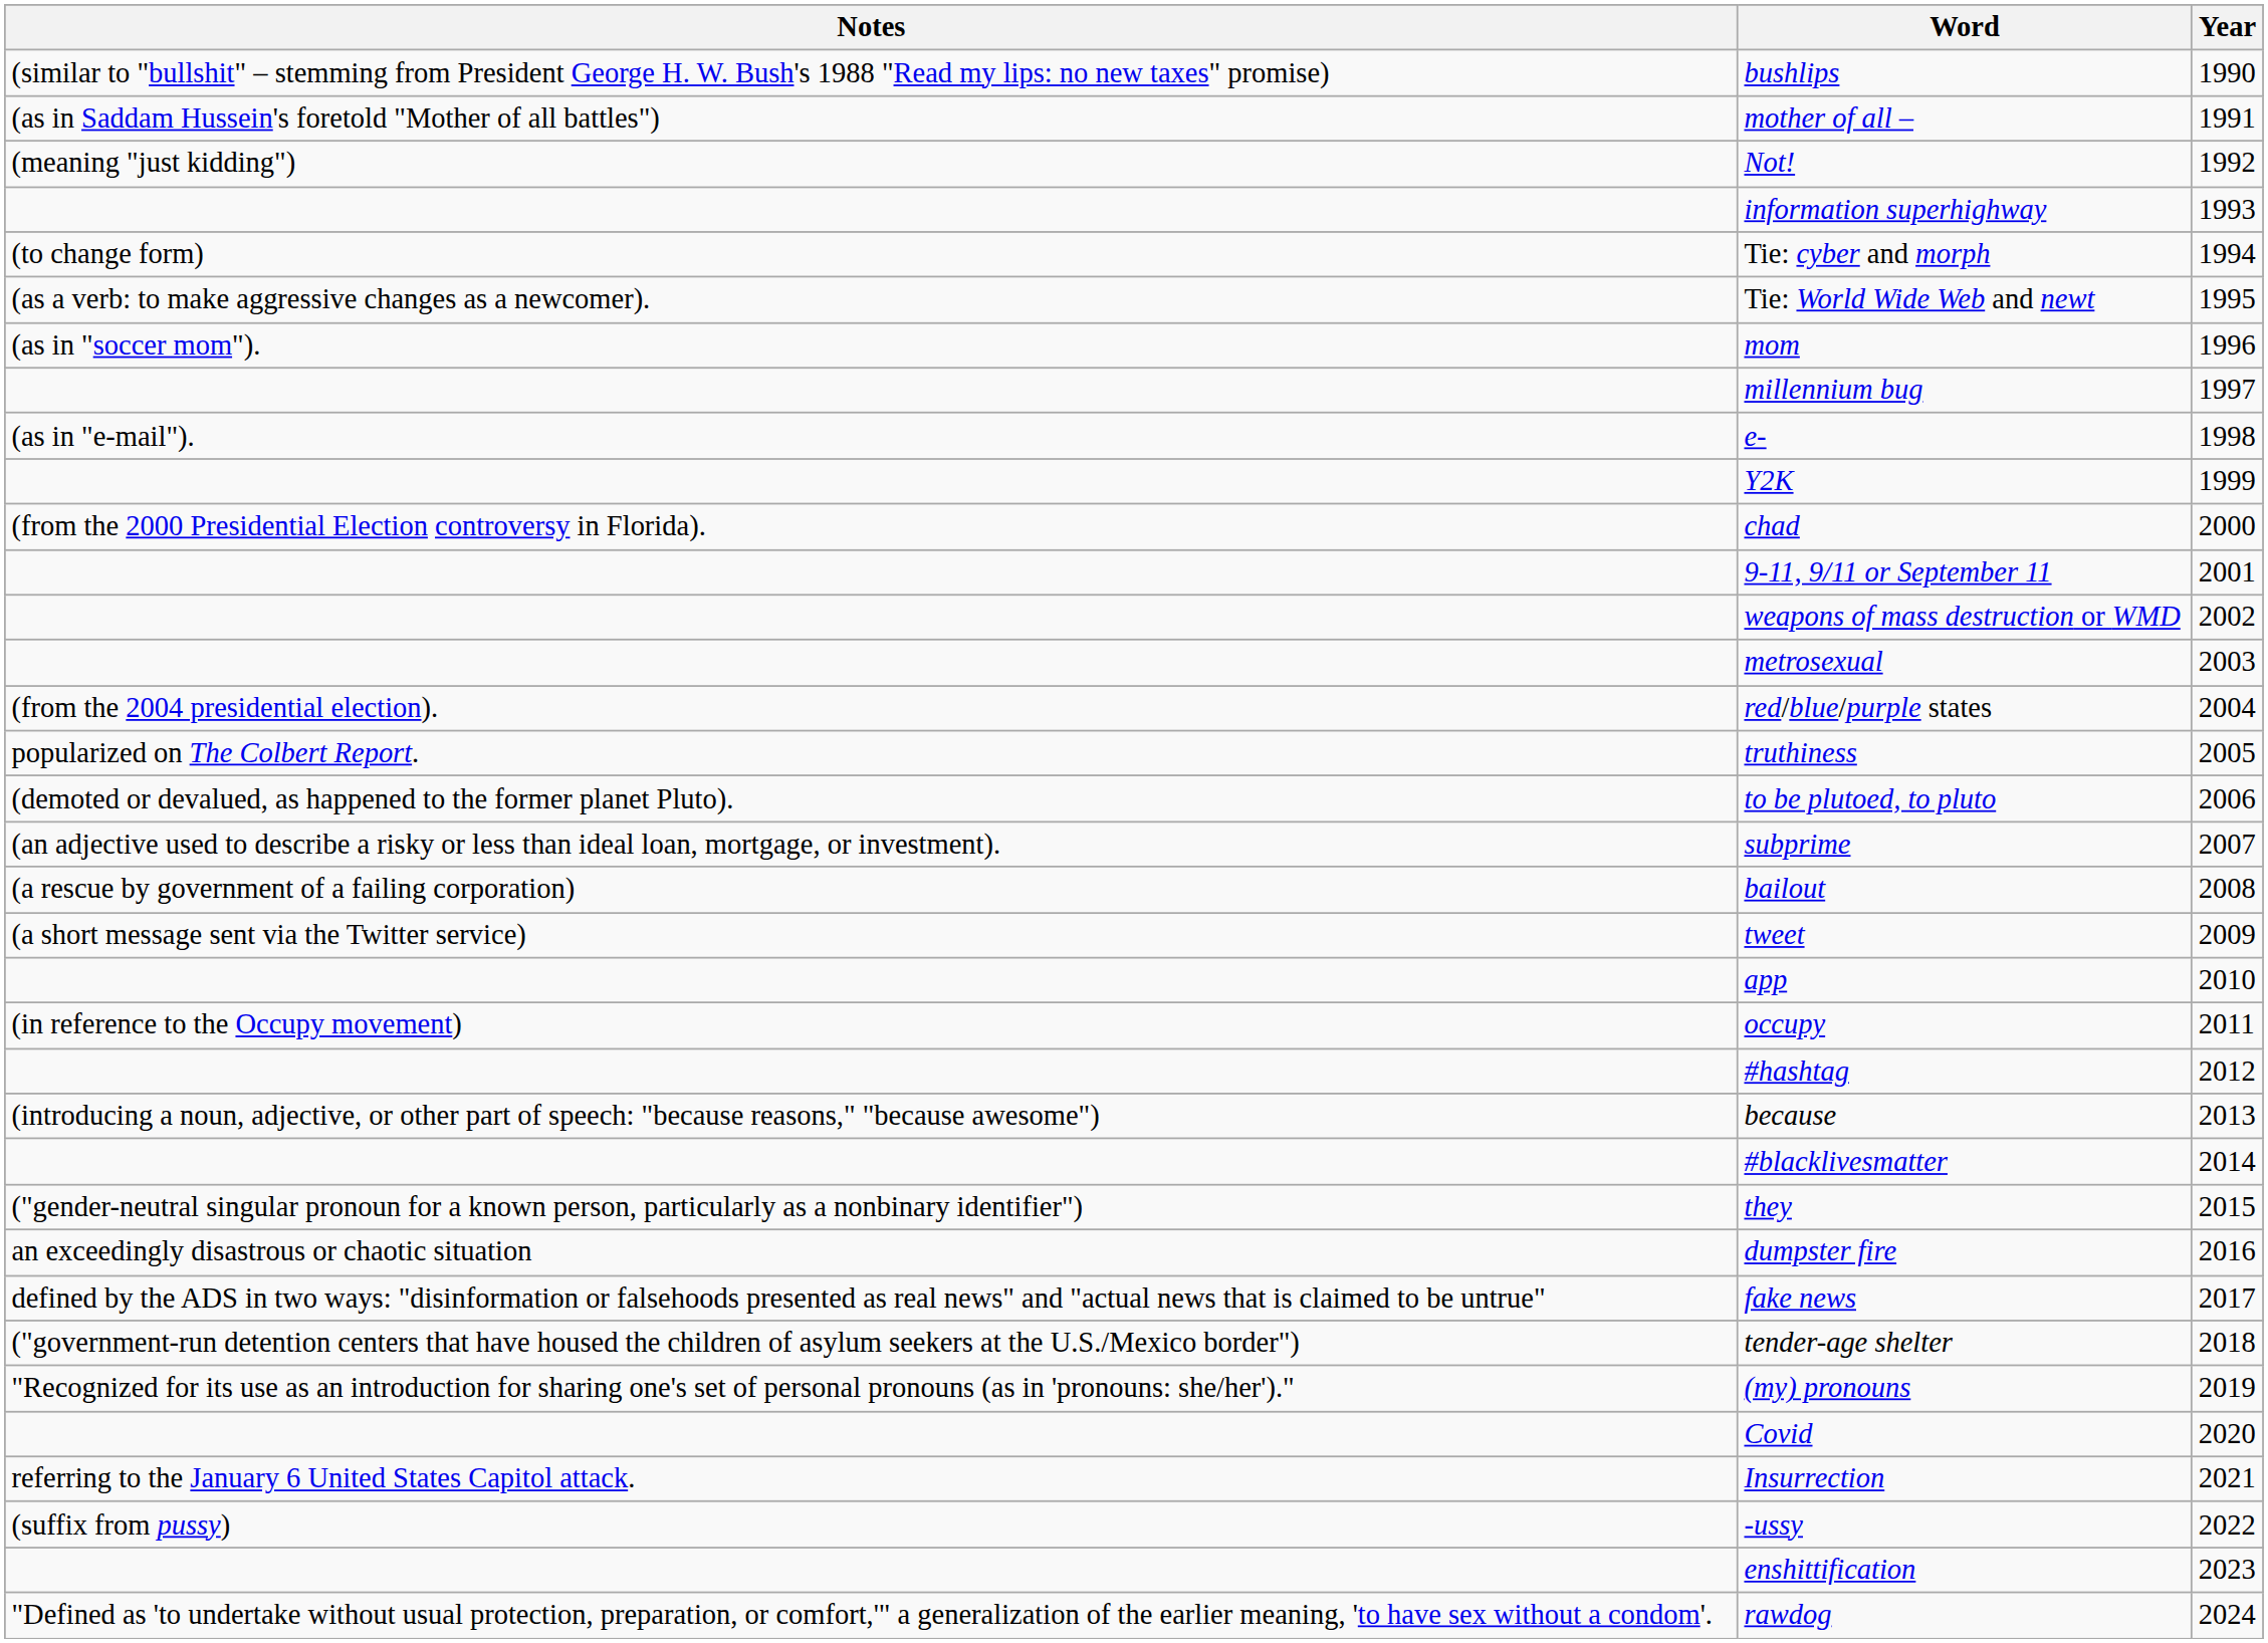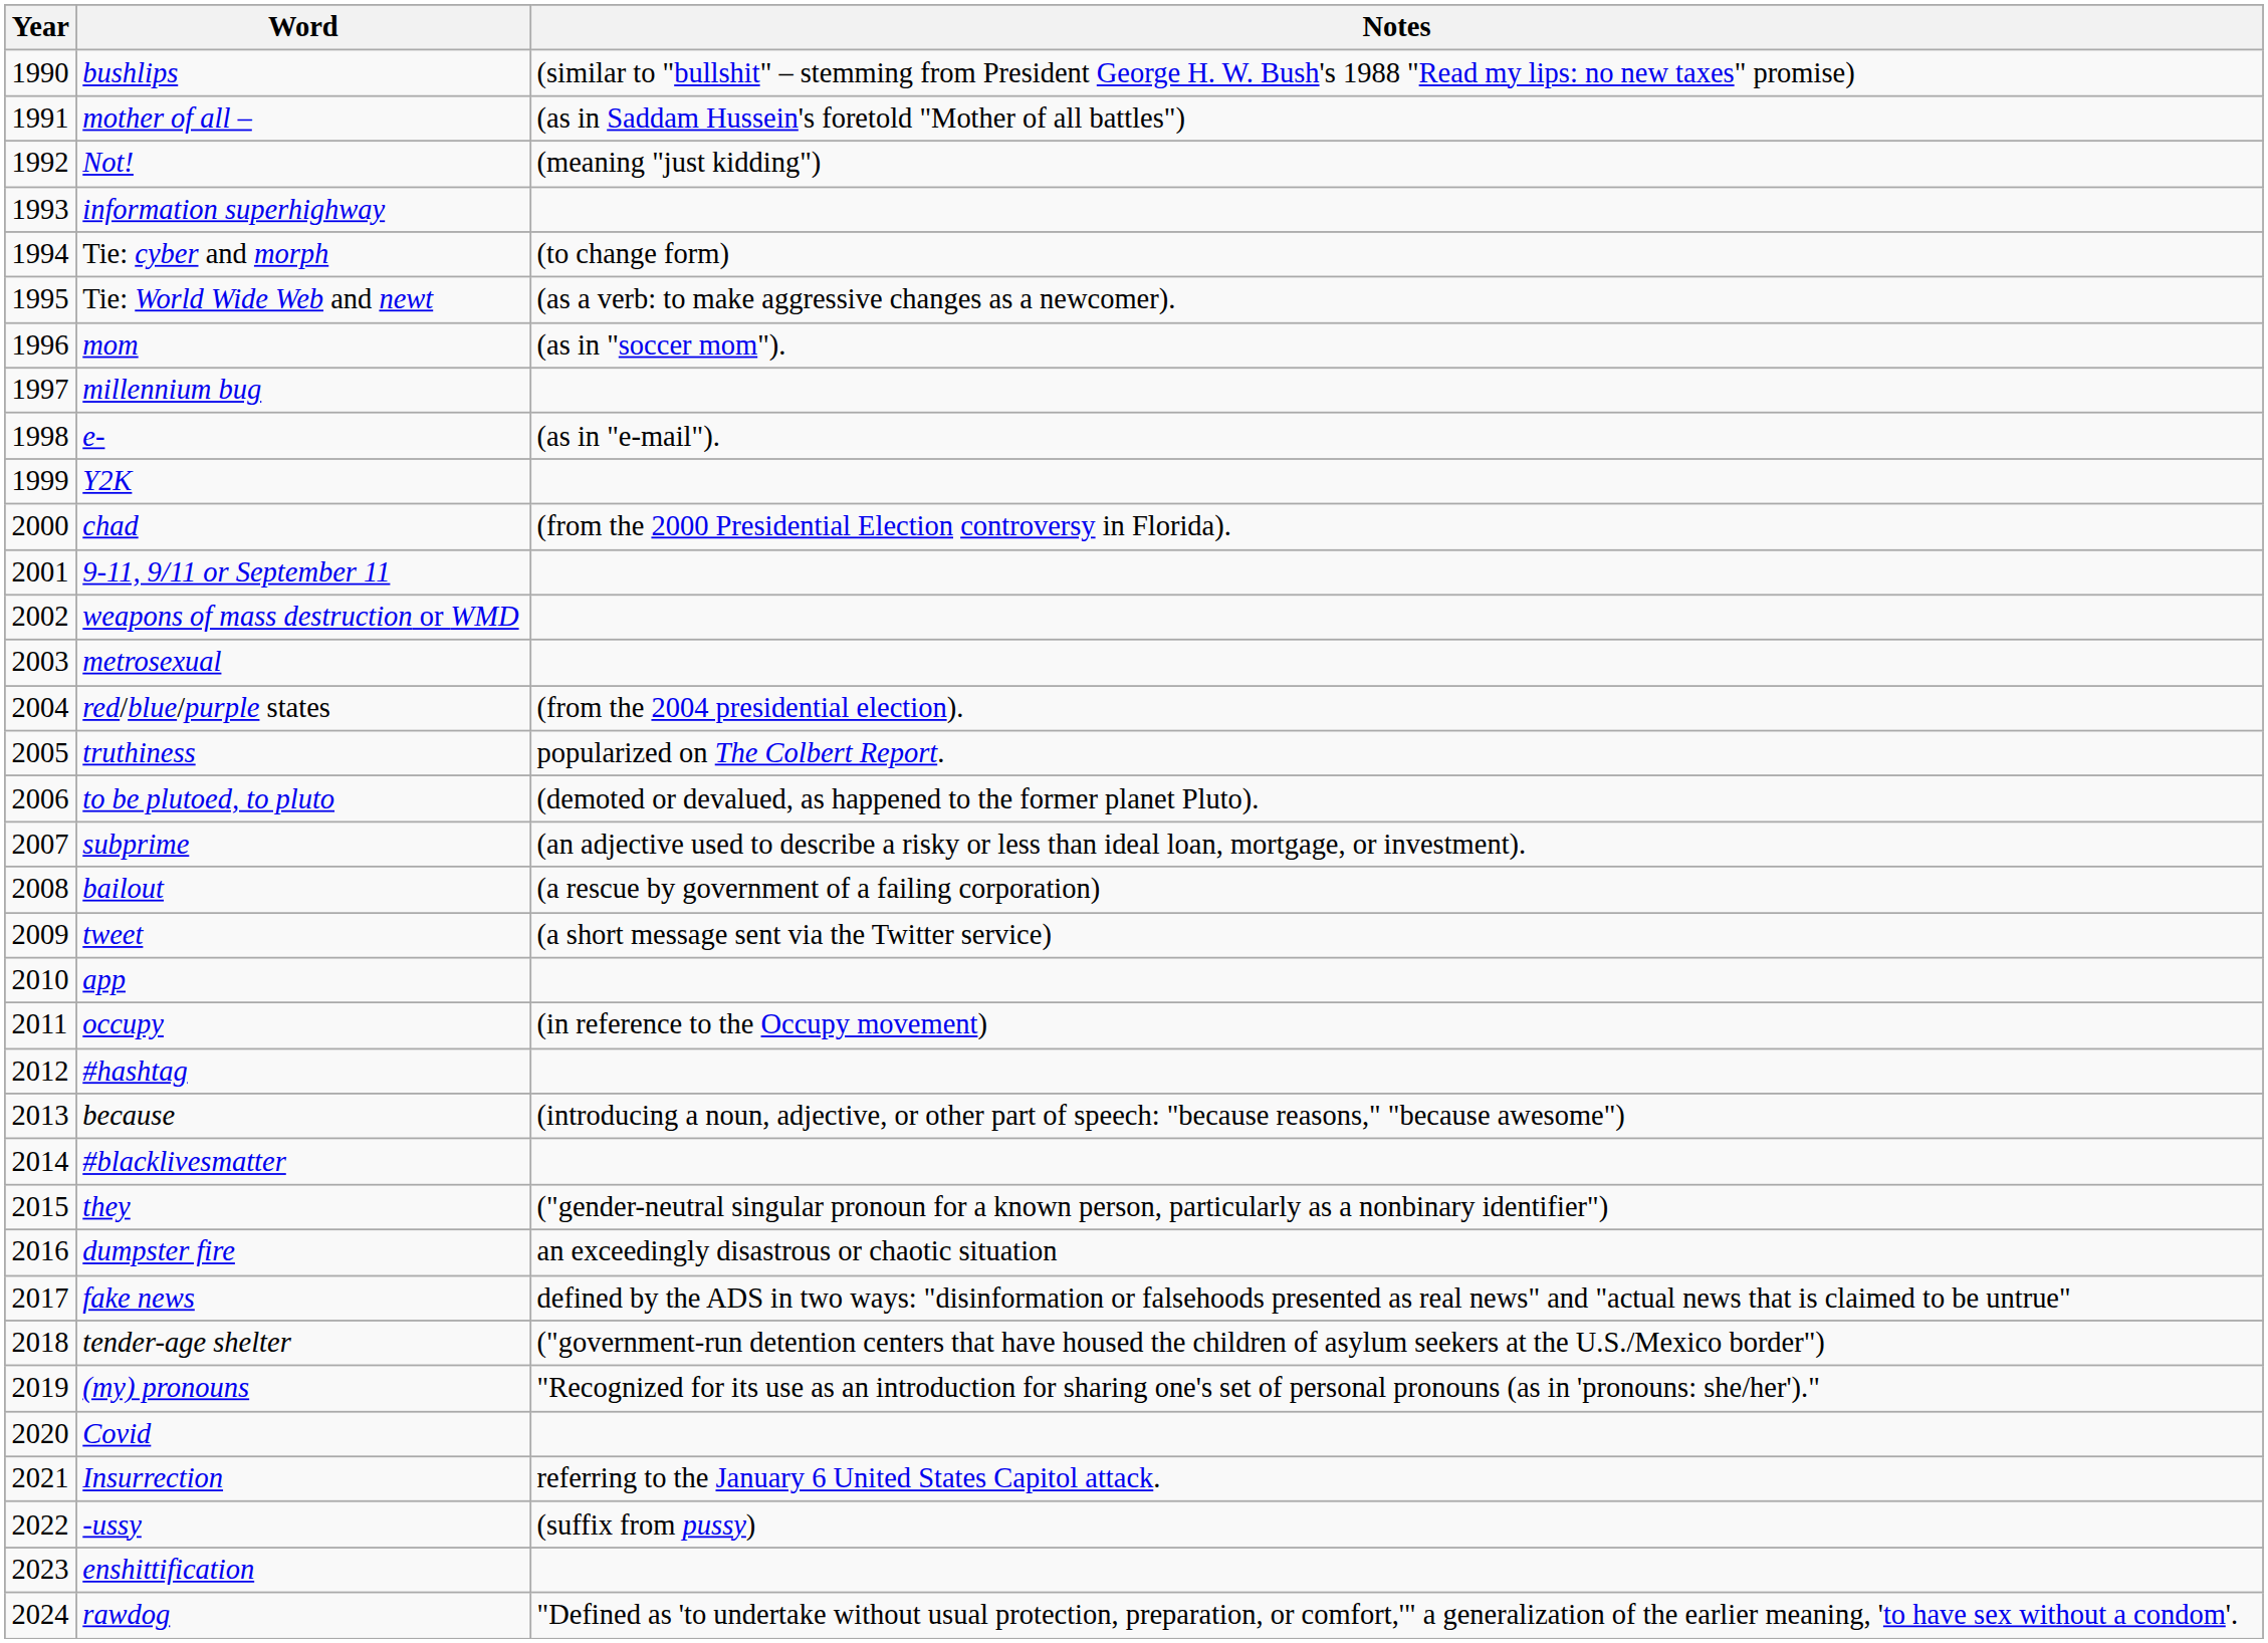columns swapped: Year <-> Notes
